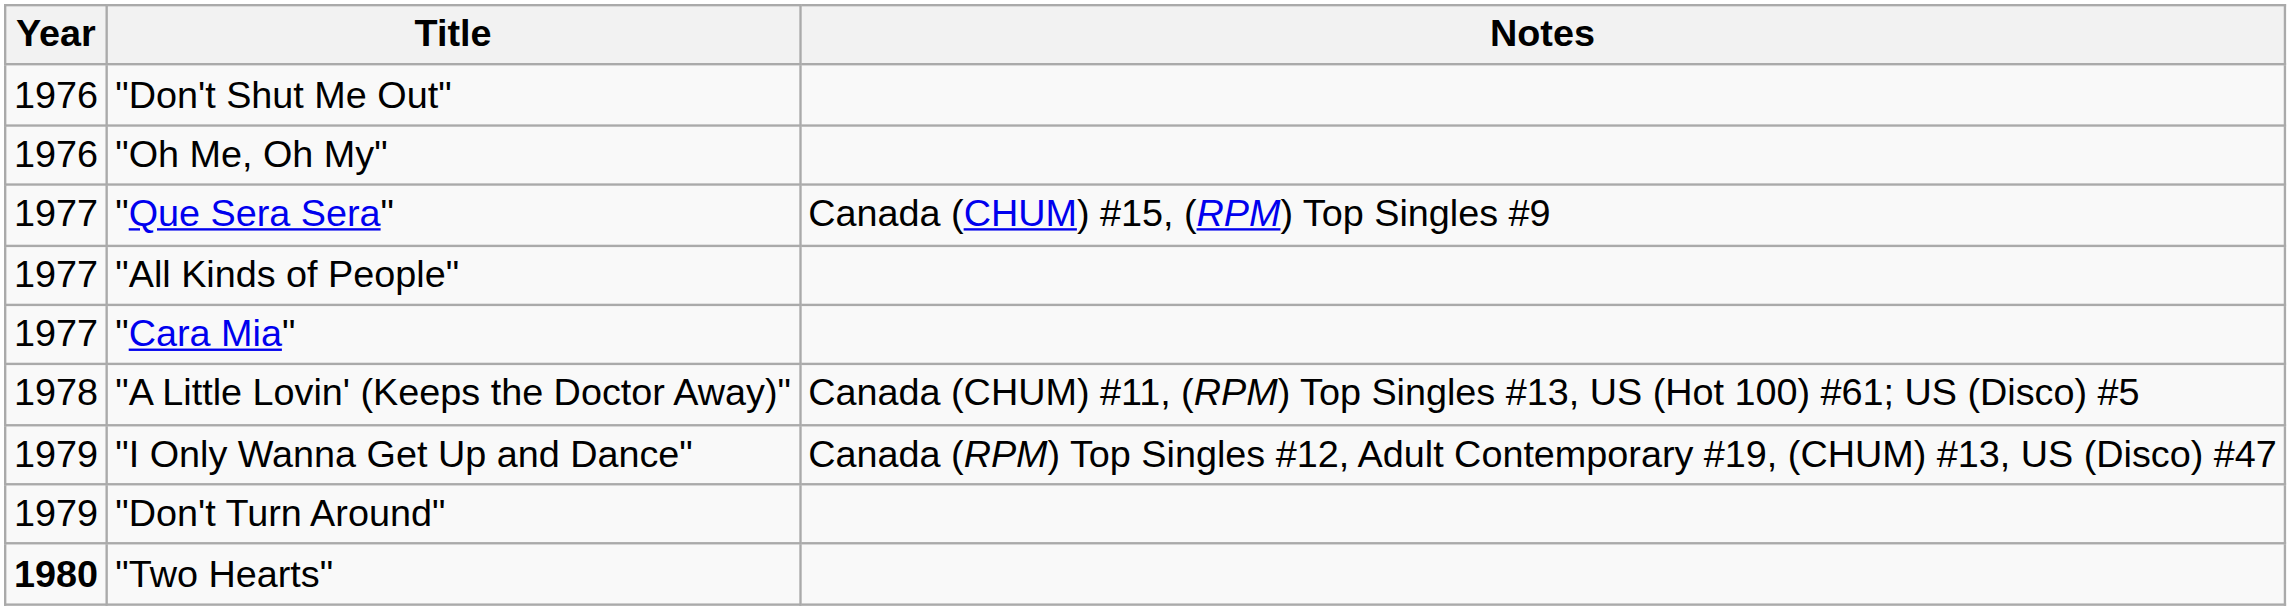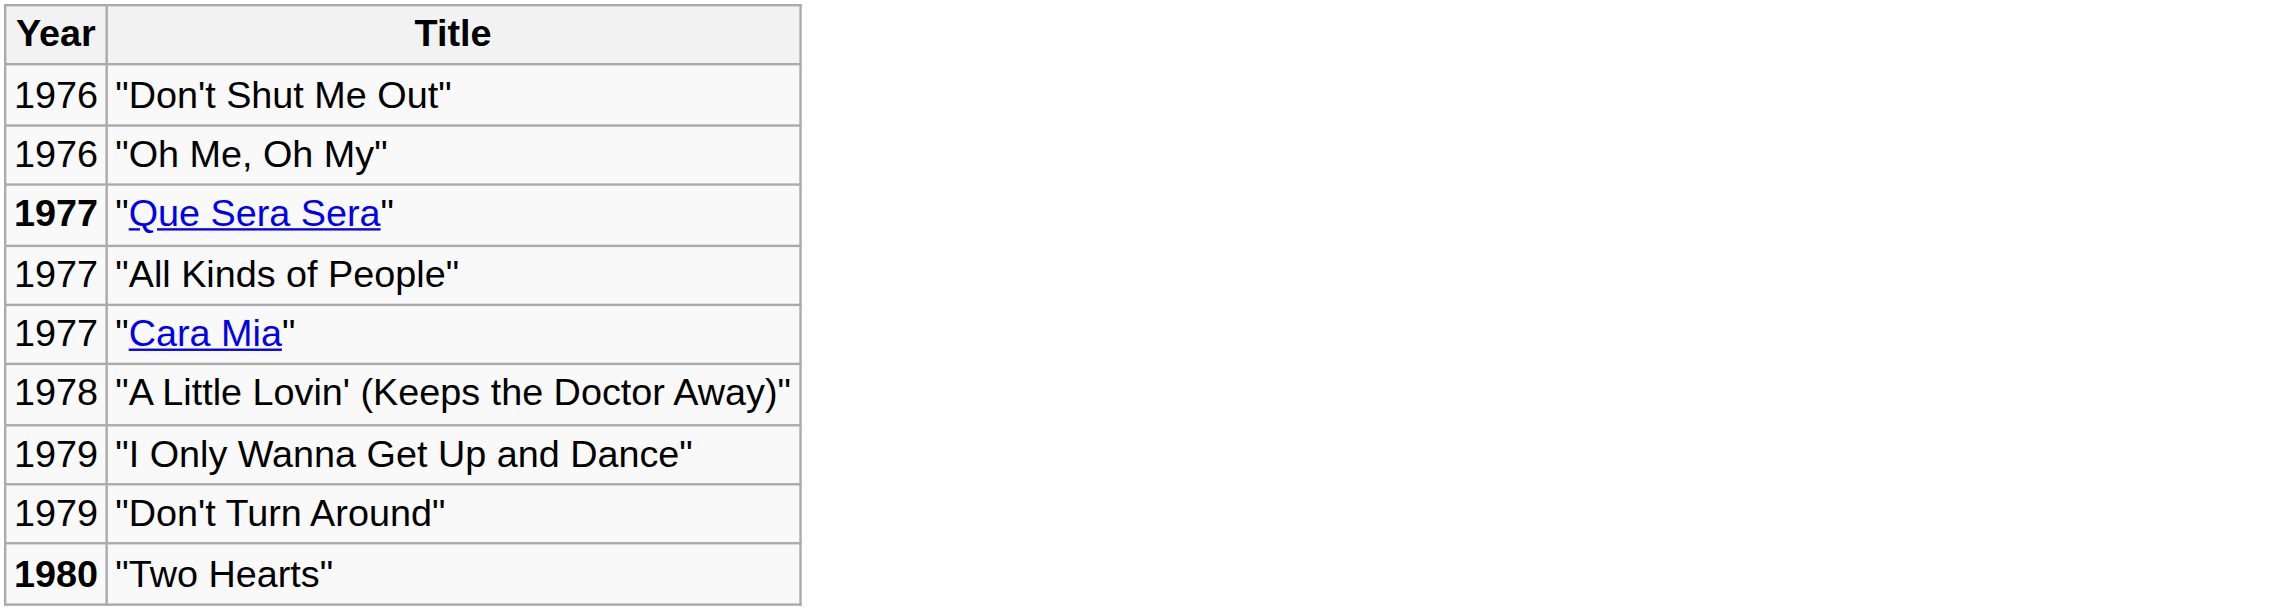- column: Notes | Canada (CHUM) #15, (RPM) Top Singles #9 | Canada (CHUM) #11, (RPM) Top Singles #13, US (Hot 100) #61; US (Disco) #5 | Canada (RPM) Top Singles #12, Adult Contemporary #19, (CHUM) #13, US (Disco) #47
"Que Sera Sera" | Year: normal -> bold
